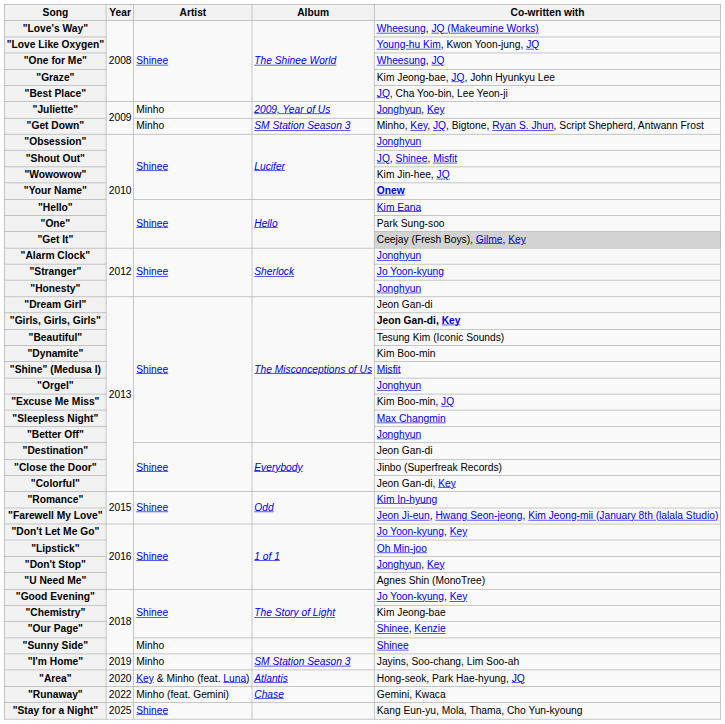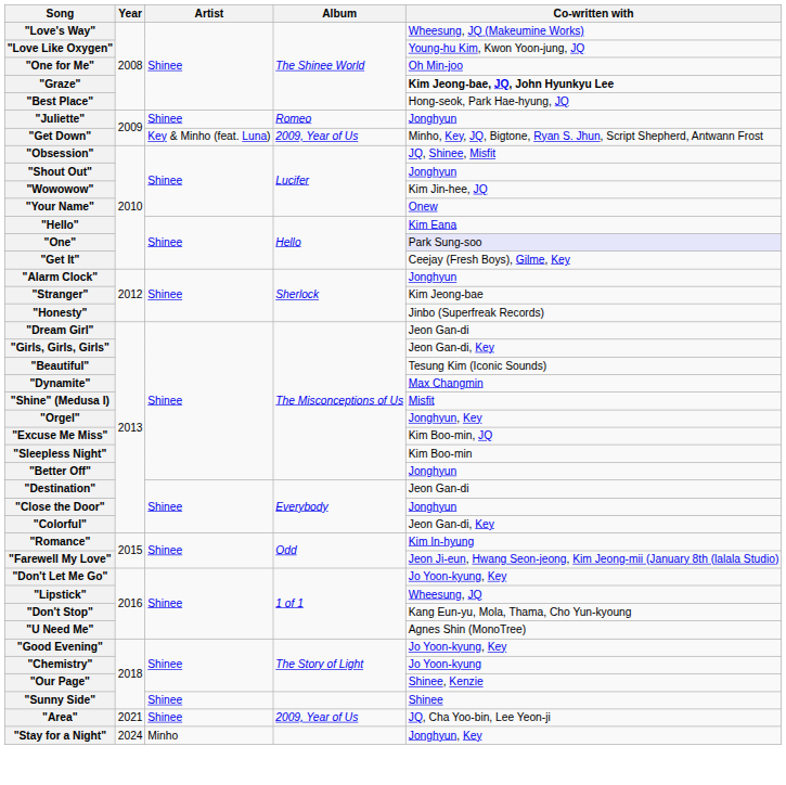"One for Me" | Co-written with: Wheesung, JQ -> Oh Min-joo
"Graze" | Co-written with: normal -> bold
"Best Place" | Co-written with: JQ, Cha Yoo-bin, Lee Yeon-ji -> Hong-seok, Park Hae-hyung, JQ
"Juliette" | Artist: Minho -> Shinee
"Juliette" | Album: 2009, Year of Us -> Romeo
"Juliette" | Co-written with: Jonghyun, Key -> Jonghyun
"Get Down" | Artist: Minho -> Key & Minho (feat. Luna)
"Get Down" | Album: SM Station Season 3 -> 2009, Year of Us
"Obsession" | Co-written with: Jonghyun -> JQ, Shinee, Misfit
"Shout Out" | Co-written with: JQ, Shinee, Misfit -> Jonghyun
"Your Name" | Co-written with: bold -> normal
"One" | Co-written with: no background -> lavender background
"Get It" | Co-written with: lightgrey background -> no background
"Stranger" | Co-written with: Jo Yoon-kyung -> Kim Jeong-bae
"Honesty" | Co-written with: Jonghyun -> Jinbo (Superfreak Records)
"Girls, Girls, Girls" | Co-written with: bold -> normal
"Dynamite" | Co-written with: Kim Boo-min -> Max Changmin
"Orgel" | Co-written with: Jonghyun -> Jonghyun, Key
"Sleepless Night" | Co-written with: Max Changmin -> Kim Boo-min
"Close the Door" | Co-written with: Jinbo (Superfreak Records) -> Jonghyun
"Lipstick" | Co-written with: Oh Min-joo -> Wheesung, JQ
"Don't Stop" | Co-written with: Jonghyun, Key -> Kang Eun-yu, Mola, Thama, Cho Yun-kyoung
"Chemistry" | Co-written with: Kim Jeong-bae -> Jo Yoon-kyung
"Sunny Side" | Artist: Minho -> Shinee
- row: "I'm Home" | 2019 | Minho | SM Station Season 3 | Jayins, Soo-chang, Lim Soo-ah
"Area" | Year: 2020 -> 2021
"Area" | Artist: Key & Minho (feat. Luna) -> Shinee
"Area" | Album: Atlantis -> 2009, Year of Us
"Area" | Co-written with: Hong-seok, Park Hae-hyung, JQ -> JQ, Cha Yoo-bin, Lee Yeon-ji
- row: "Runaway" | 2022 | Minho (feat. Gemini) | Chase | Gemini, Kwaca
"Stay for a Night" | Year: 2025 -> 2024
"Stay for a Night" | Artist: Shinee -> Minho
"Stay for a Night" | Co-written with: Kang Eun-yu, Mola, Thama, Cho Yun-kyoung -> Jonghyun, Key
